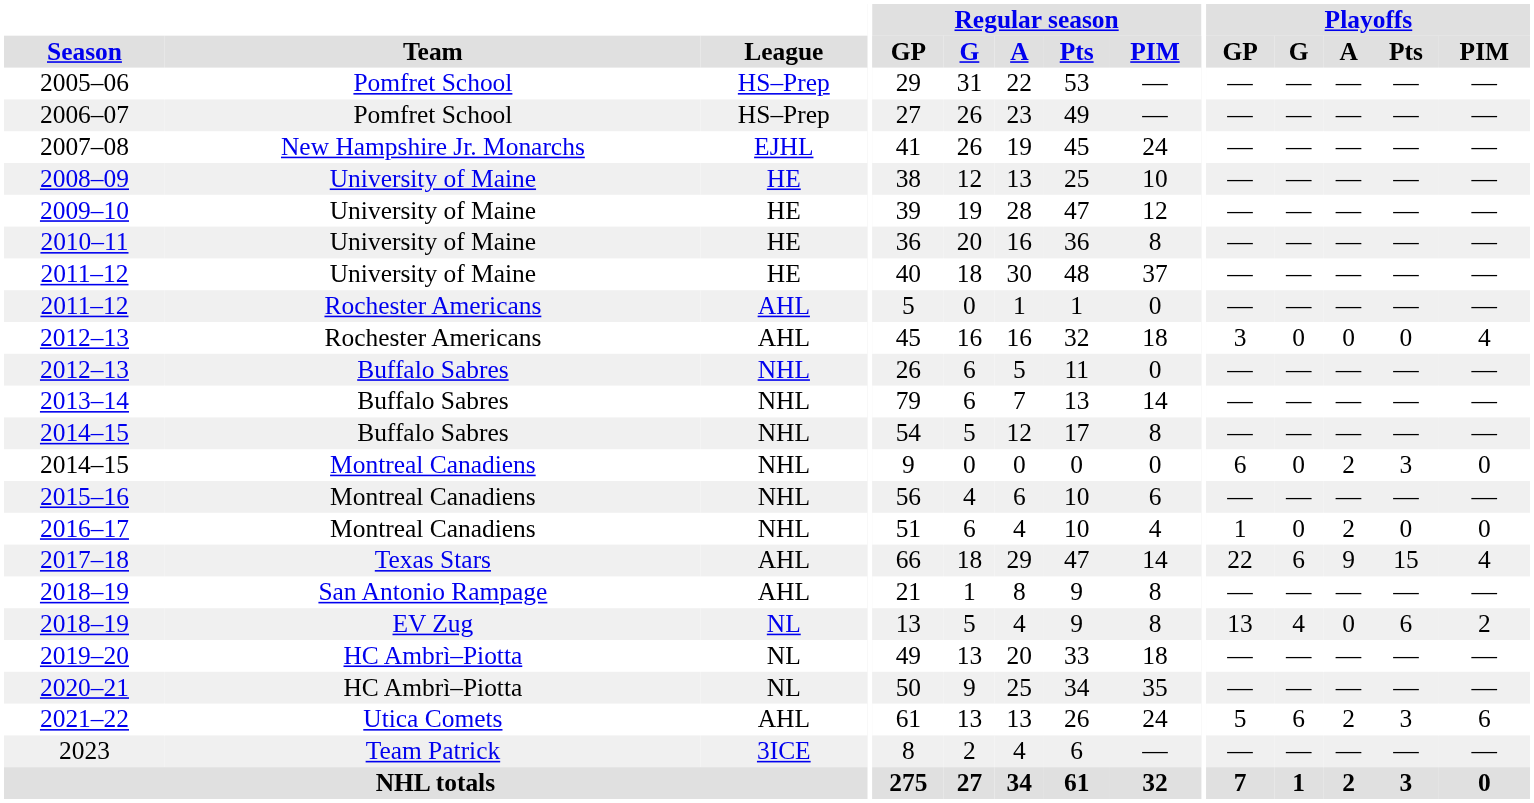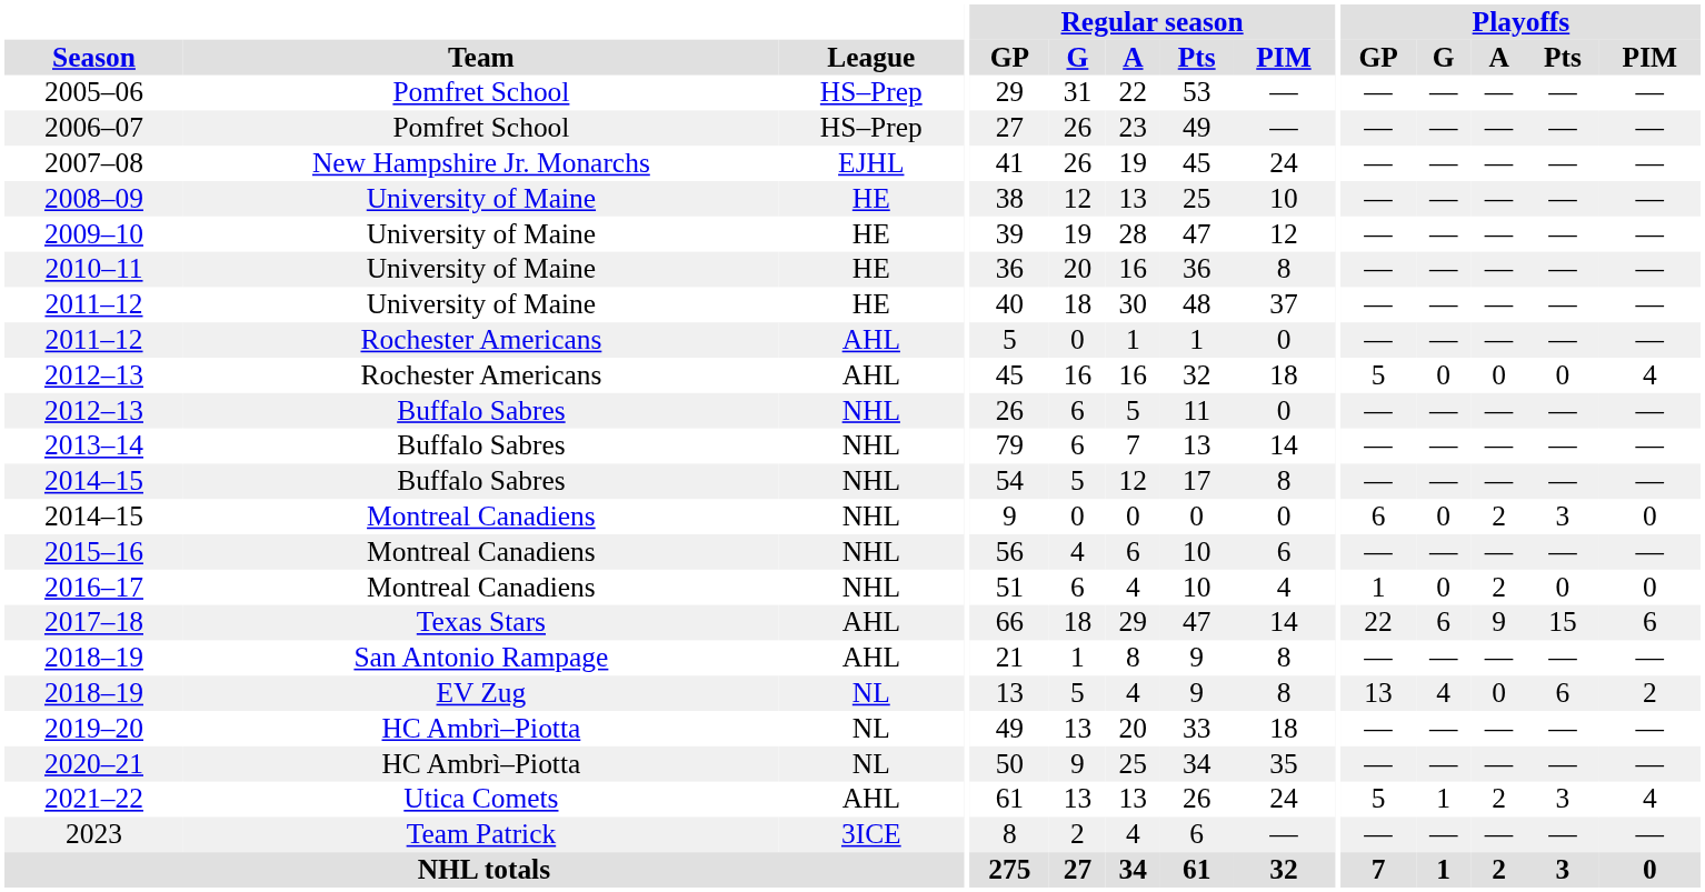2012–13 / Rochester Americans | Playoffs / GP: 3 -> 5
2017–18 | Playoffs / PIM: 4 -> 6
2021–22 | Playoffs / G: 6 -> 1
2021–22 | Playoffs / PIM: 6 -> 4
